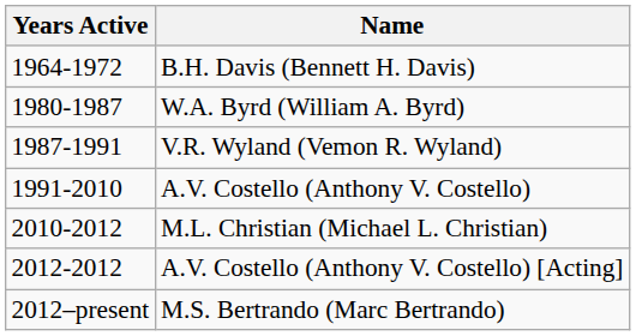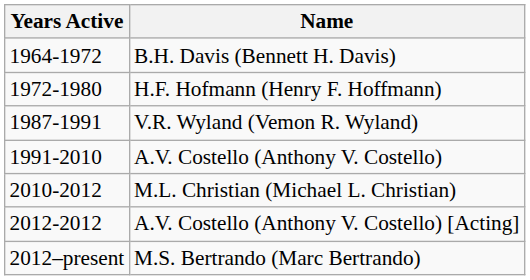+ row: 1972-1980 | H.F. Hofmann (Henry F. Hoffmann)
- row: 1980-1987 | W.A. Byrd (William A. Byrd)
